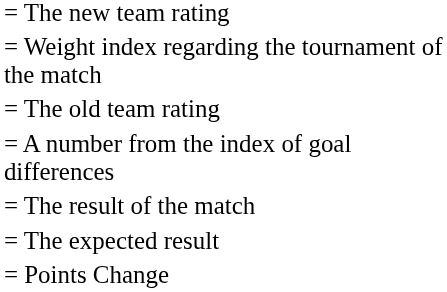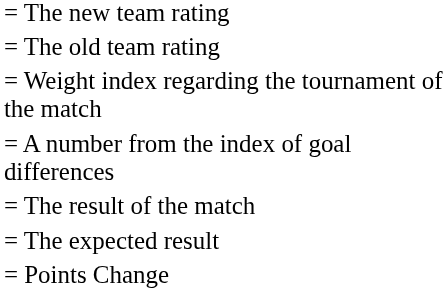rows swapped: = The old team rating <-> = Weight index regarding the tournament of the match
